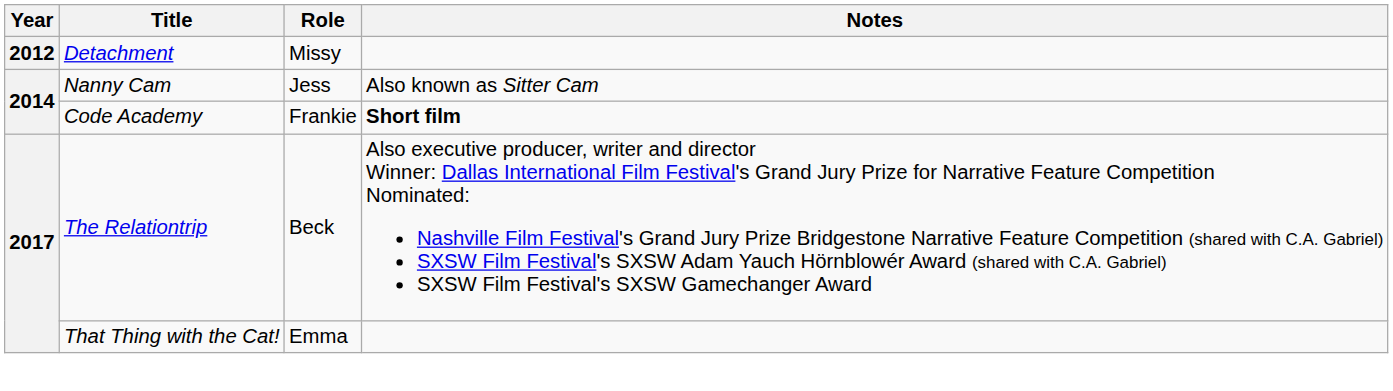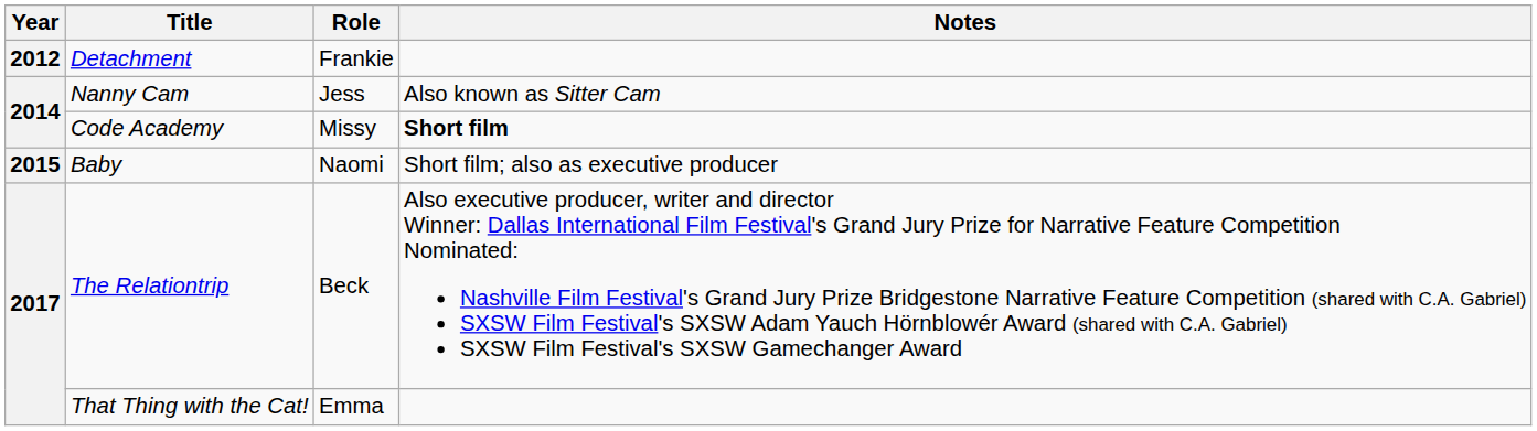Detachment | Role: Missy -> Frankie
Code Academy | Role: Frankie -> Missy
+ row: 2015 | Baby | Naomi | Short film; also as executive producer
